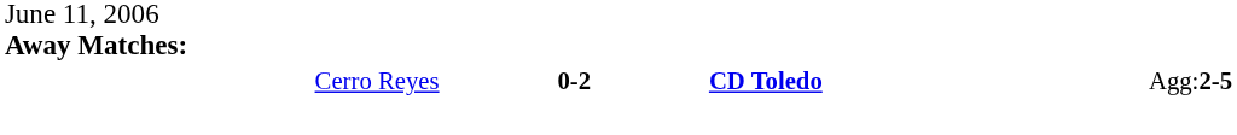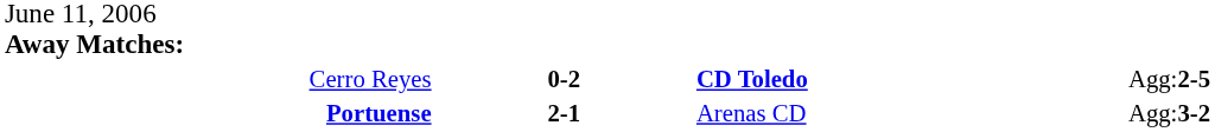+ row: Portuense | 2-1 | Arenas CD | Agg:3-2
